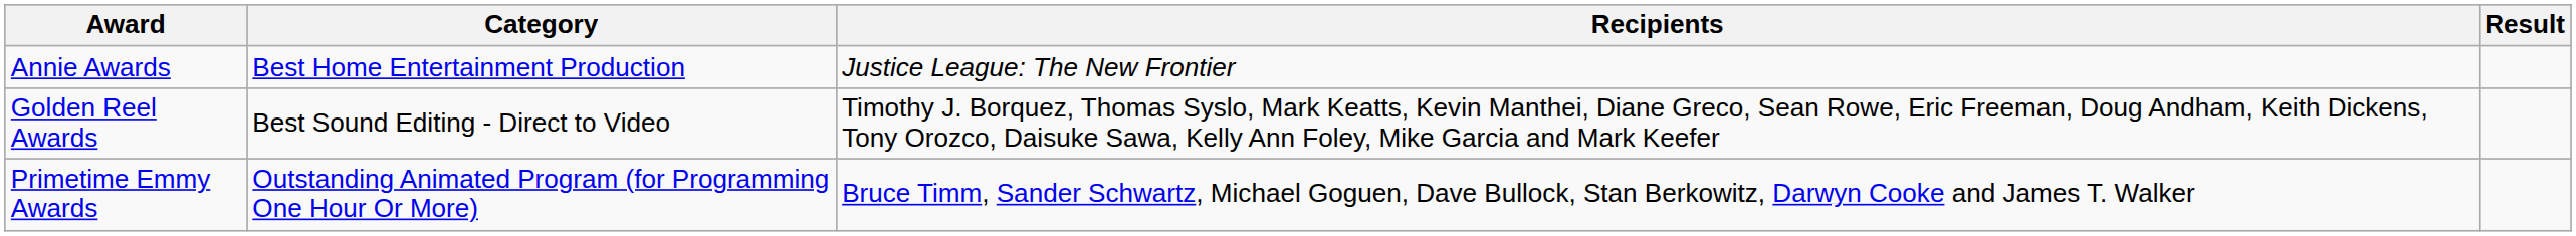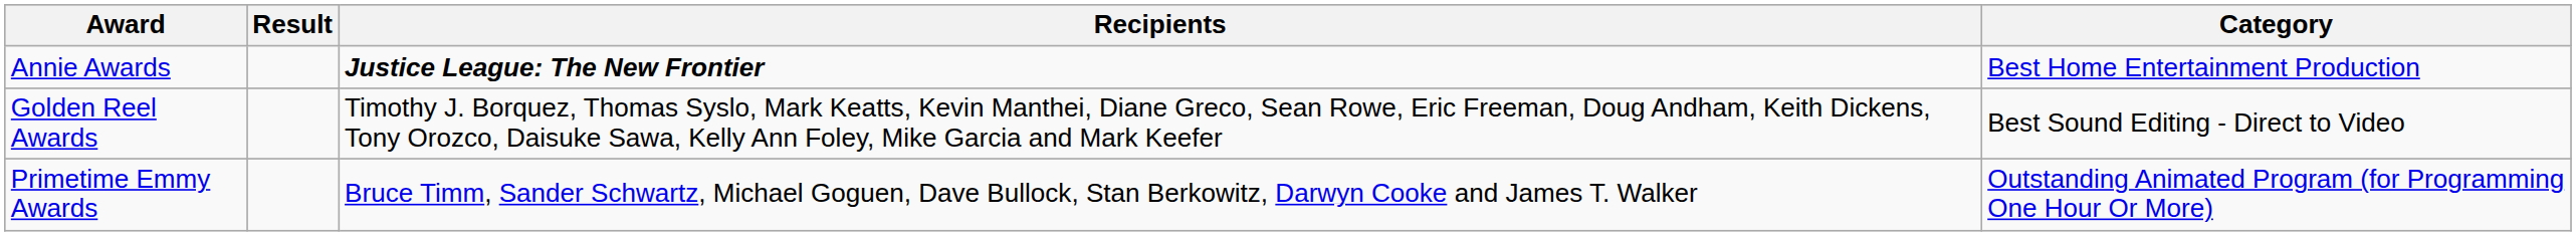columns swapped: Category <-> Result
Annie Awards | Recipients: normal -> bold
